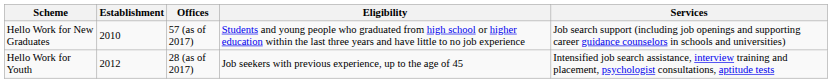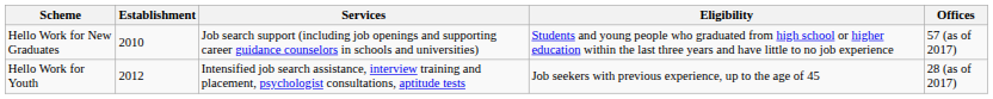columns swapped: Services <-> Offices
